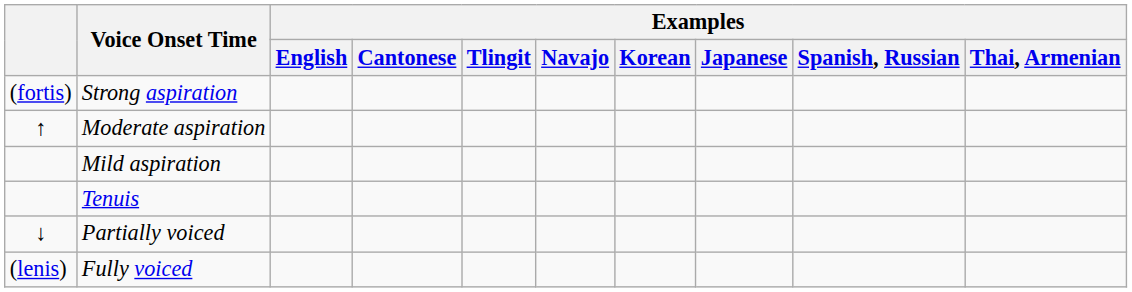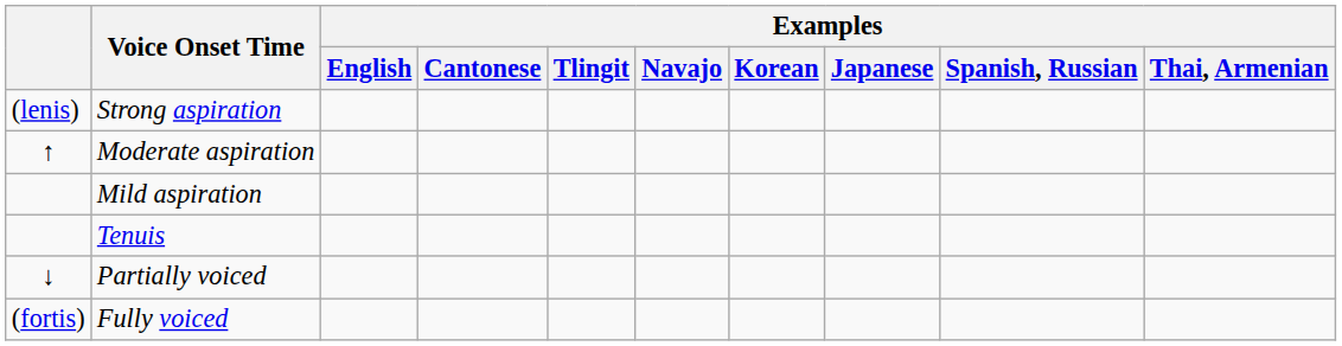Strong aspiration | column 1: (fortis) -> (lenis)
Fully voiced | column 1: (lenis) -> (fortis)
